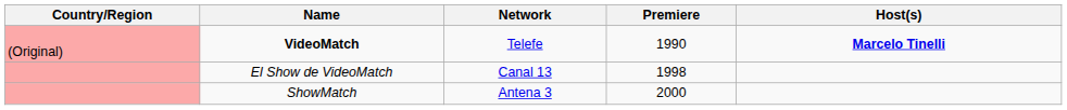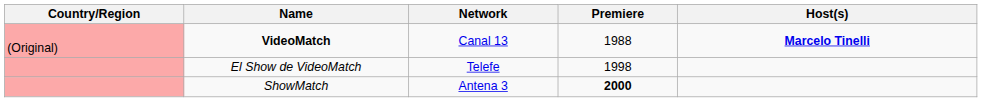VideoMatch | Network: Telefe -> Canal 13
VideoMatch | Premiere: 1990 -> 1988
El Show de VideoMatch | Network: Canal 13 -> Telefe
ShowMatch | Premiere: normal -> bold
